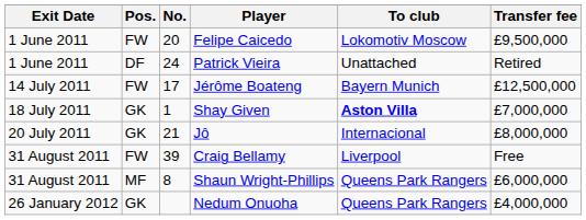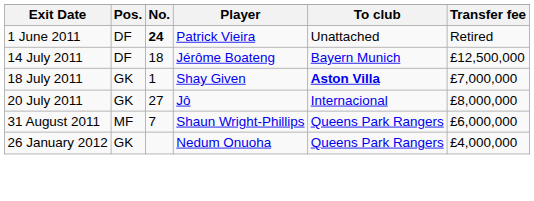- row: 1 June 2011 | FW | 20 | Felipe Caicedo | Lokomotiv Moscow | £9,500,000
Patrick Vieira | No.: normal -> bold
Jérôme Boateng | Pos.: FW -> DF
Jérôme Boateng | No.: 17 -> 18
Jô | No.: 21 -> 27
- row: 31 August 2011 | FW | 39 | Craig Bellamy | Liverpool | Free
Shaun Wright-Phillips | No.: 8 -> 7
